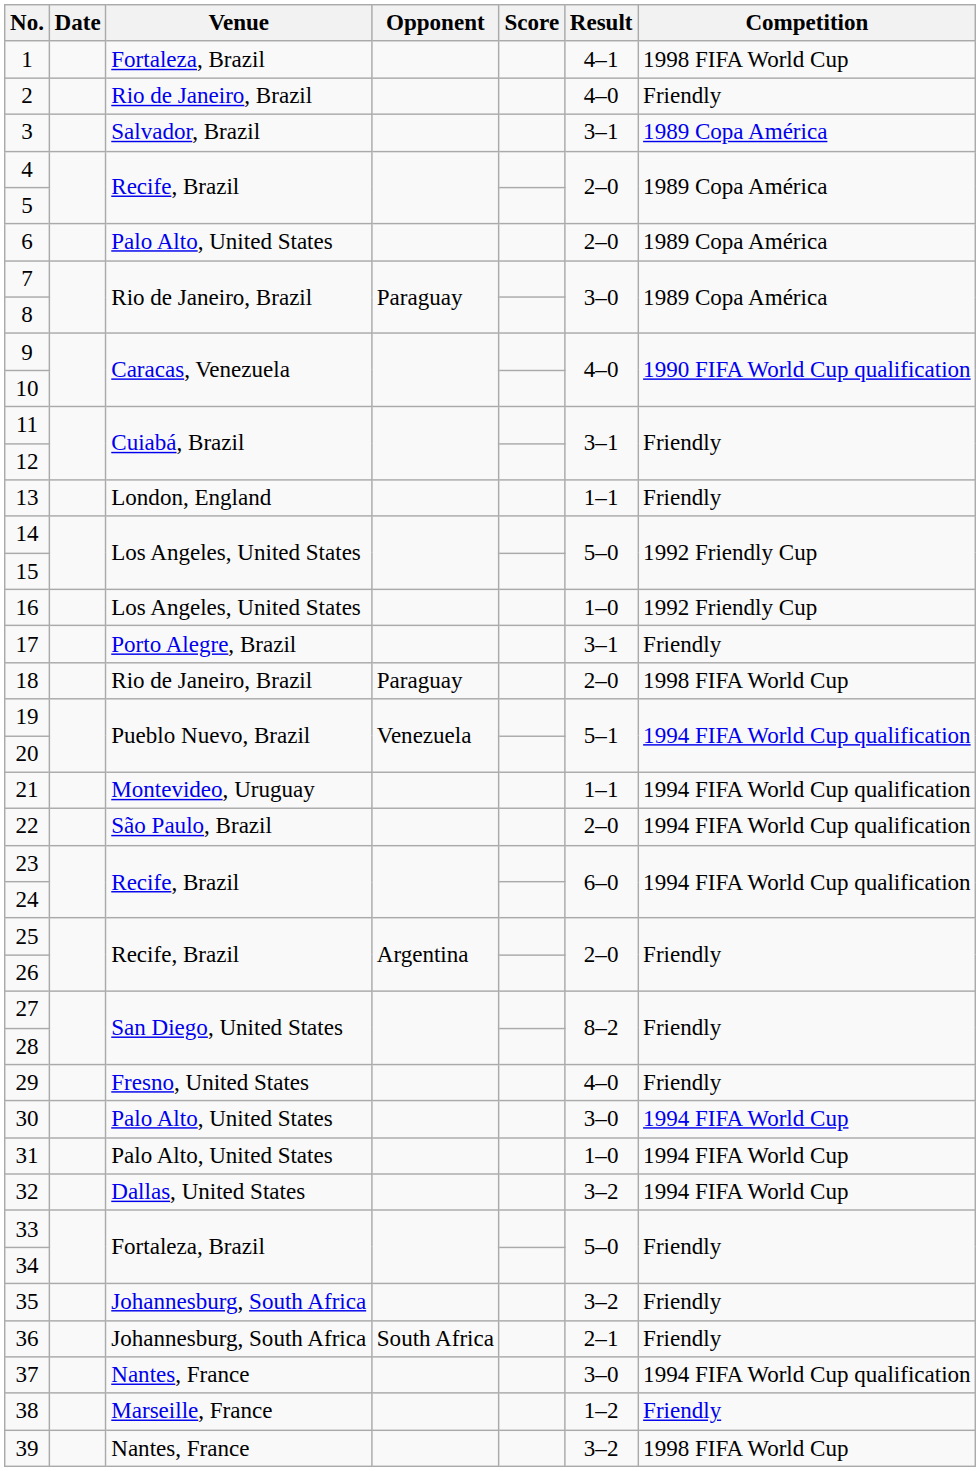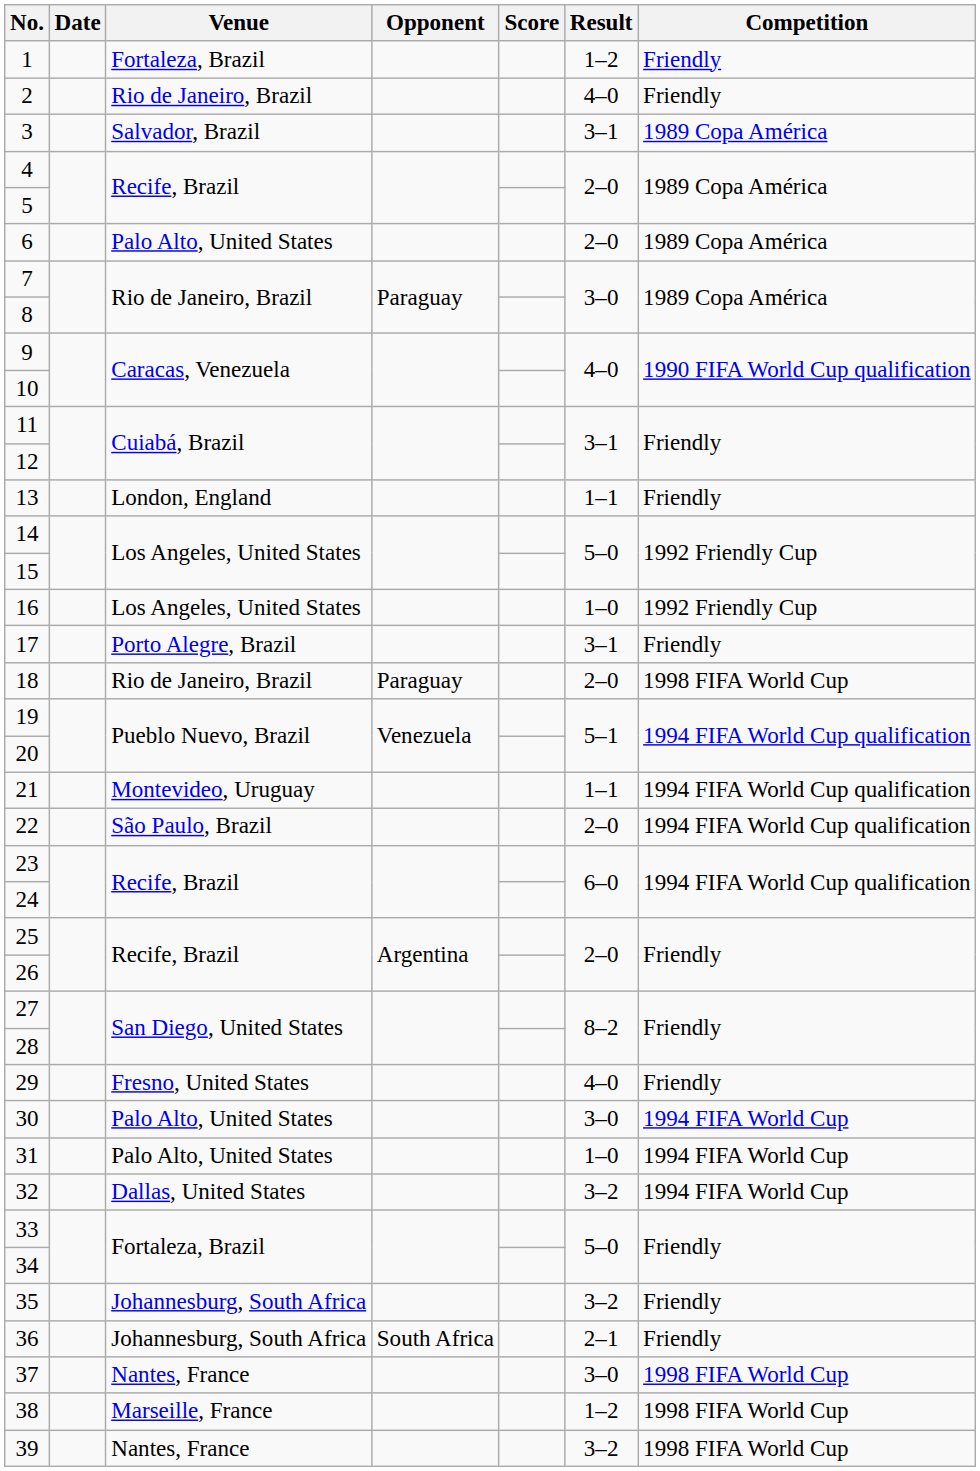1 | Result: 4–1 -> 1–2
1 | Competition: 1998 FIFA World Cup -> Friendly
37 | Competition: 1994 FIFA World Cup qualification -> 1998 FIFA World Cup
38 | Competition: Friendly -> 1998 FIFA World Cup
